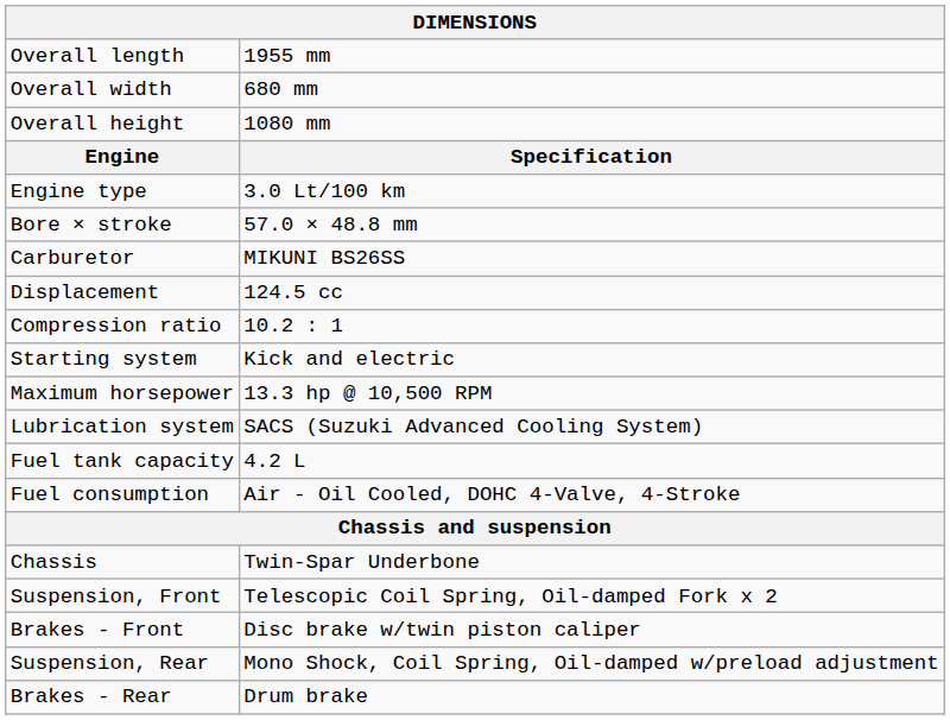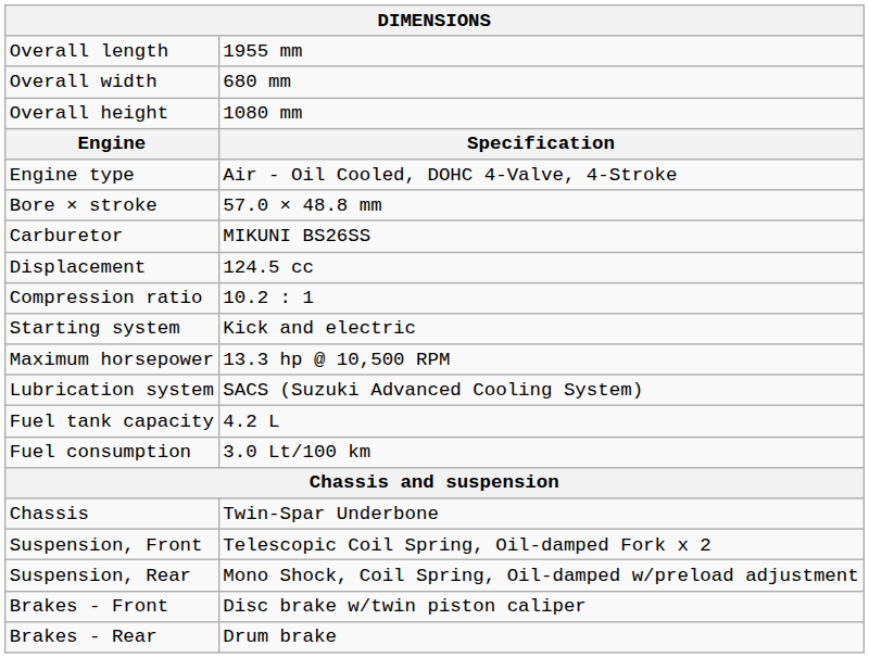Engine type | column 2: 3.0 Lt/100 km -> Air - Oil Cooled, DOHC 4-Valve, 4-Stroke
Fuel consumption | column 2: Air - Oil Cooled, DOHC 4-Valve, 4-Stroke -> 3.0 Lt/100 km
rows swapped: Suspension, Rear <-> Brakes - Front
